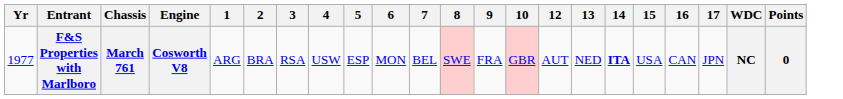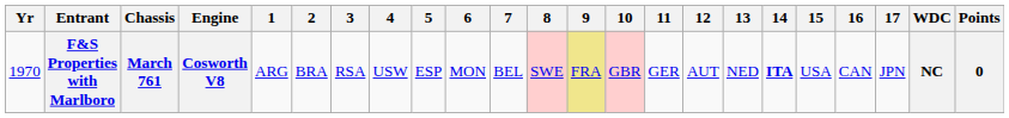+ column: 11 | GER
F&S Properties with Marlboro | Yr: 1977 -> 1970
F&S Properties with Marlboro | 9: no background -> khaki background
